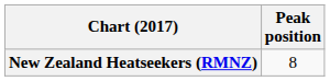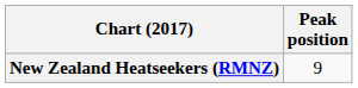New Zealand Heatseekers (RMNZ) | Peak position: 8 -> 9
